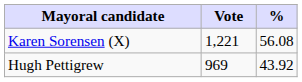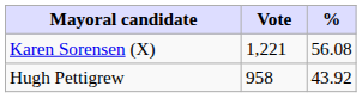Hugh Pettigrew | Vote: 969 -> 958
